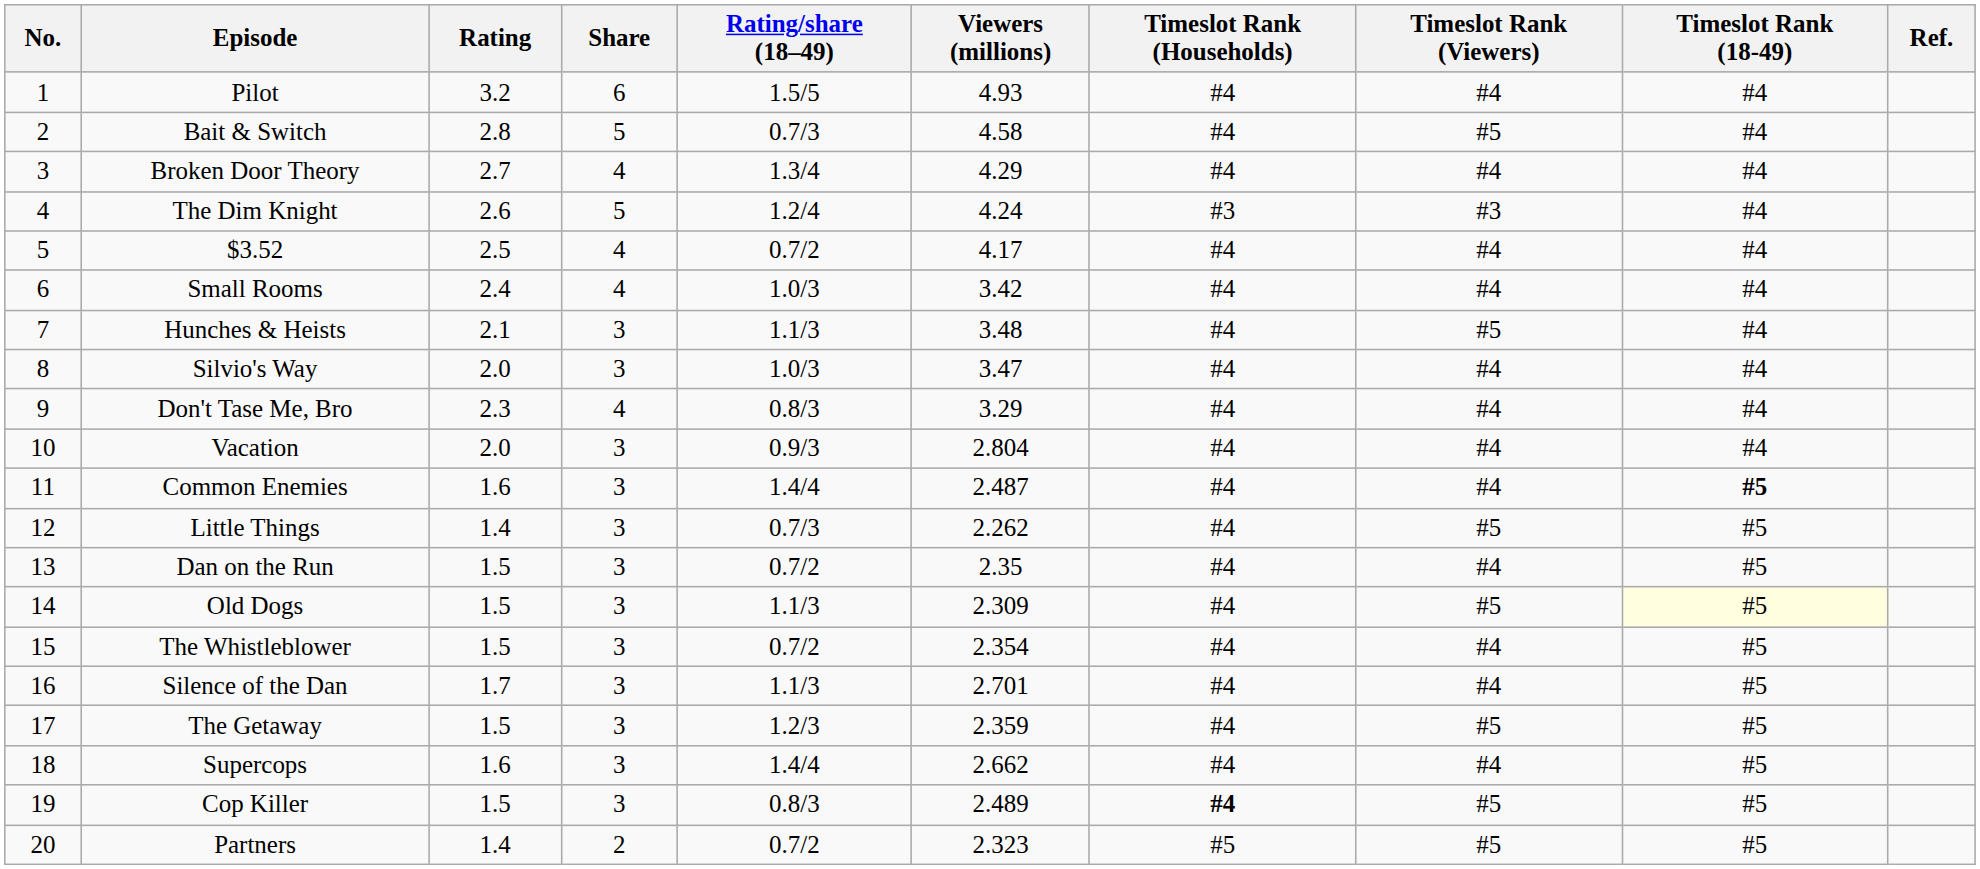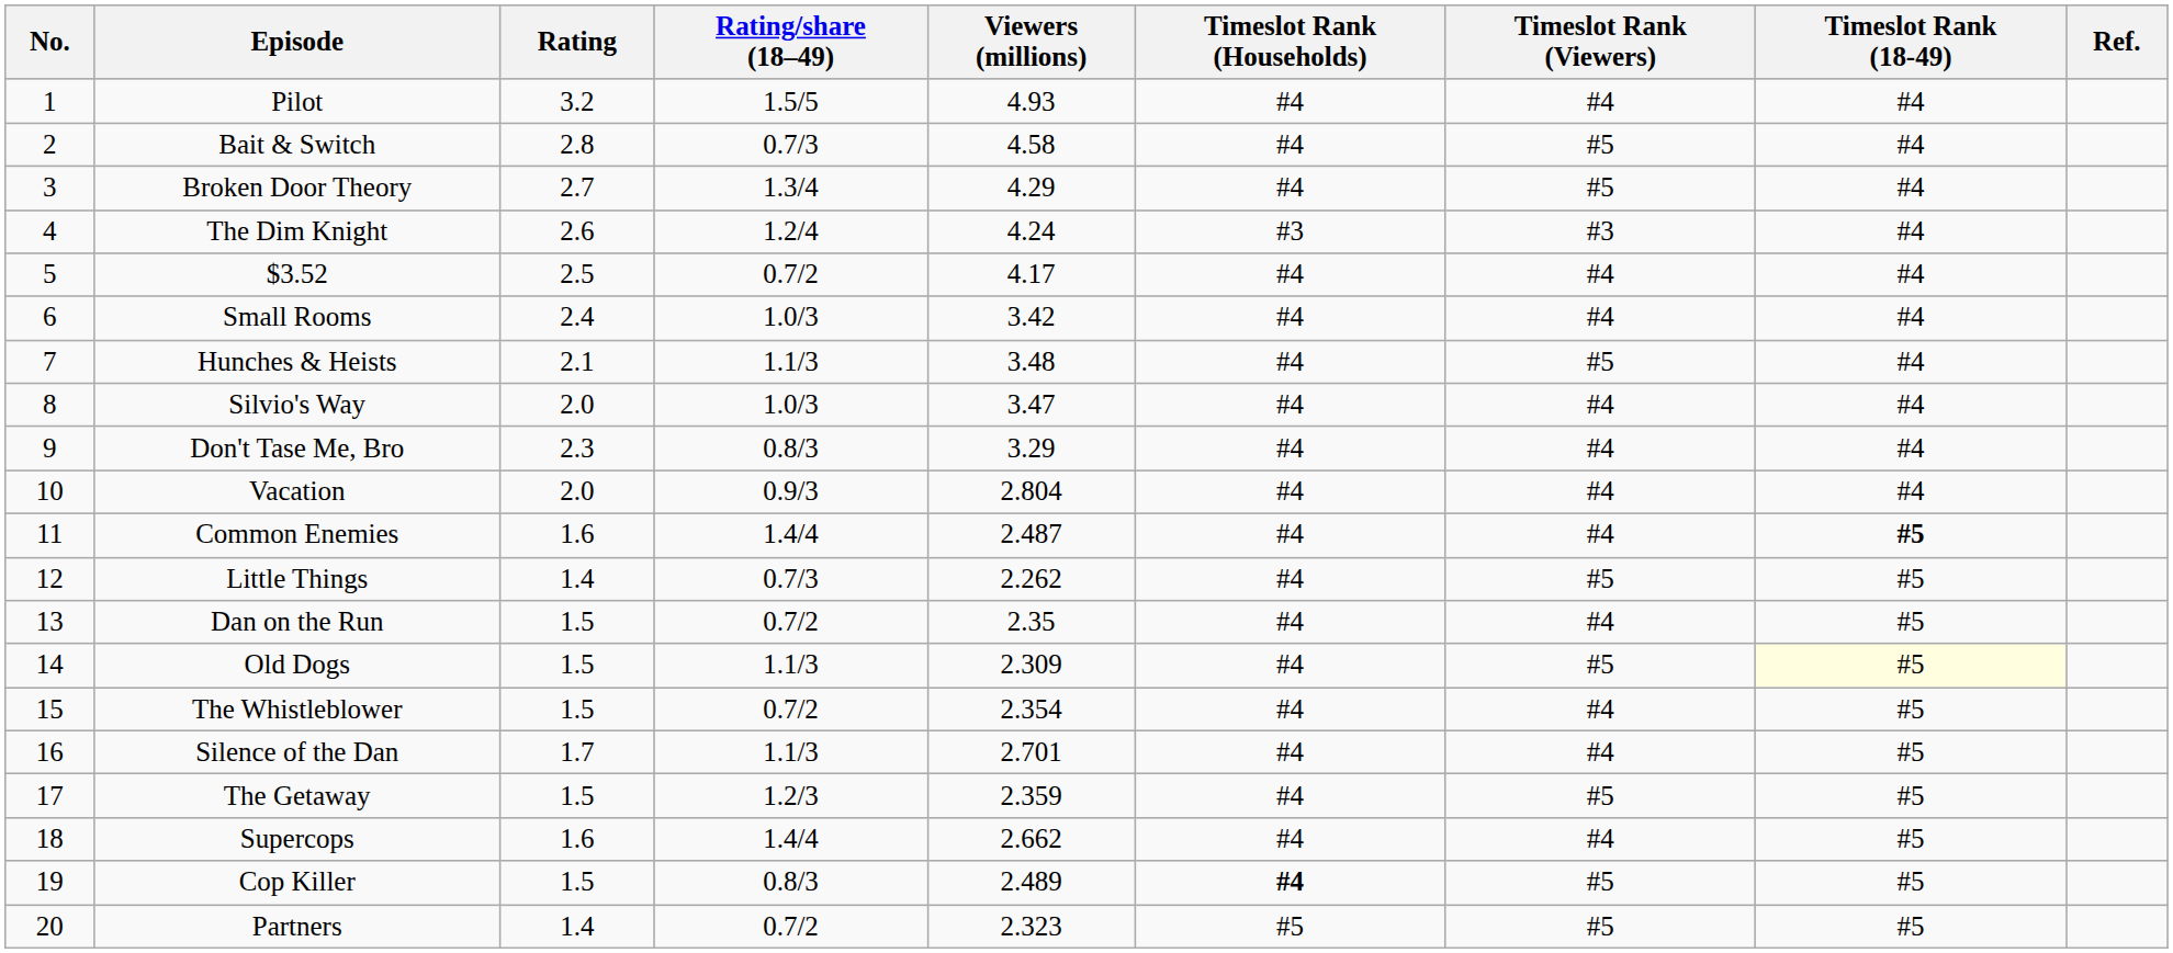- column: Share | 6 | 5 | 4 | 5 | 4 | 4 | 3 | 3 | 4 | 3 | 3 | 3 | 3 | 3 | 3 | 3 | 3 | 3 | 3 | 2
Broken Door Theory | Timeslot Rank (Viewers): #4 -> #5
